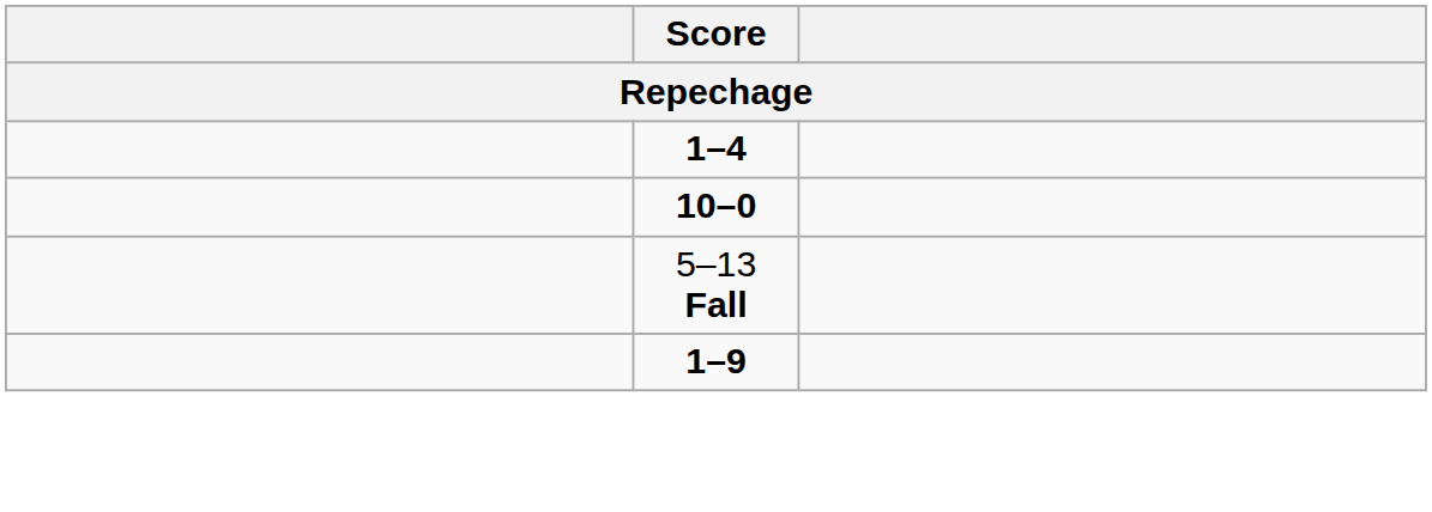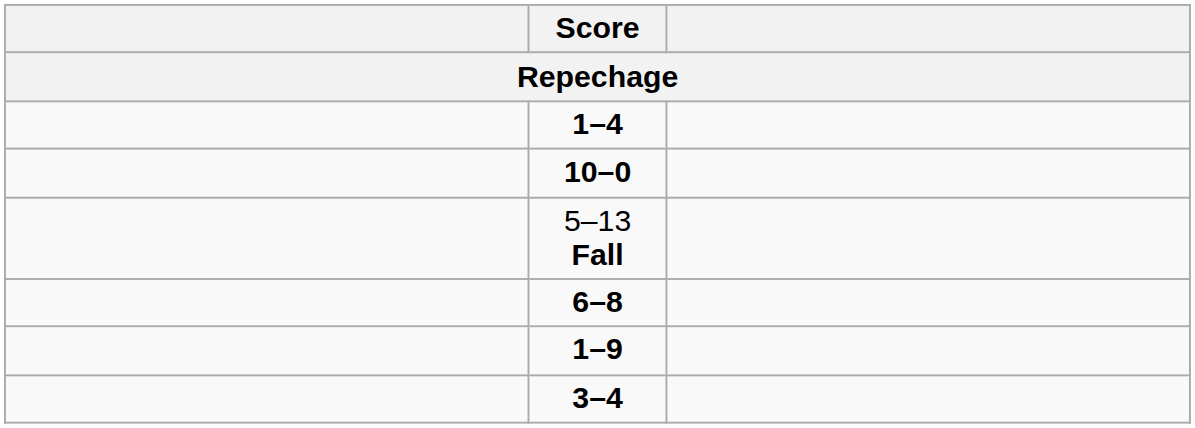+ row: 6–8
+ row: 3–4
